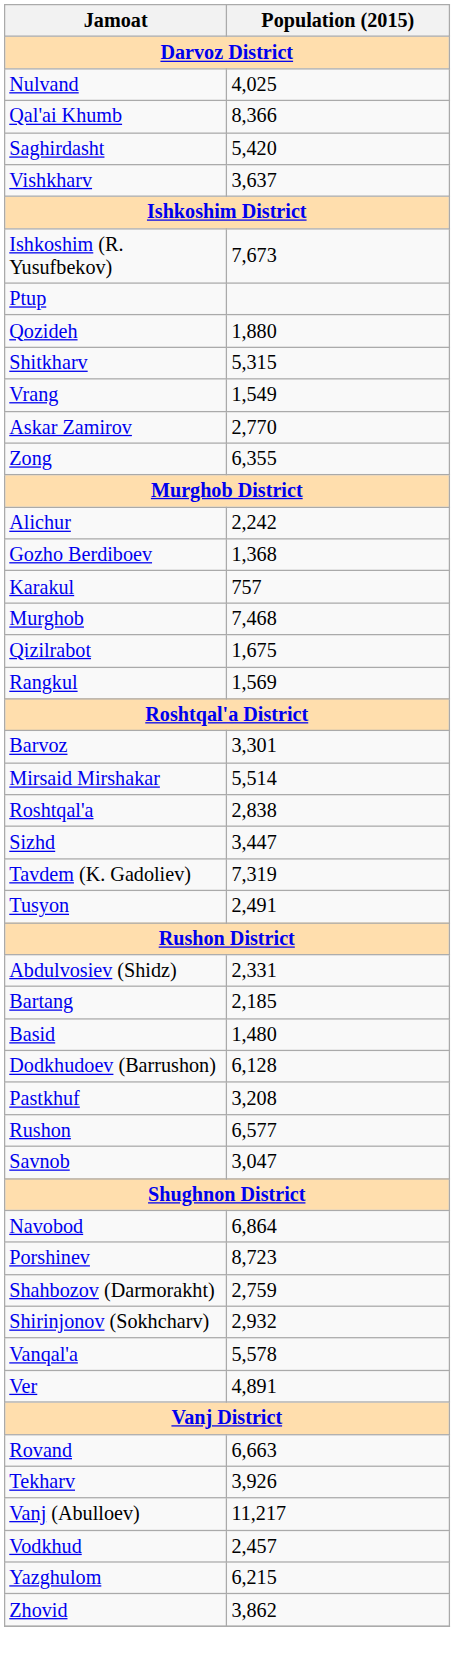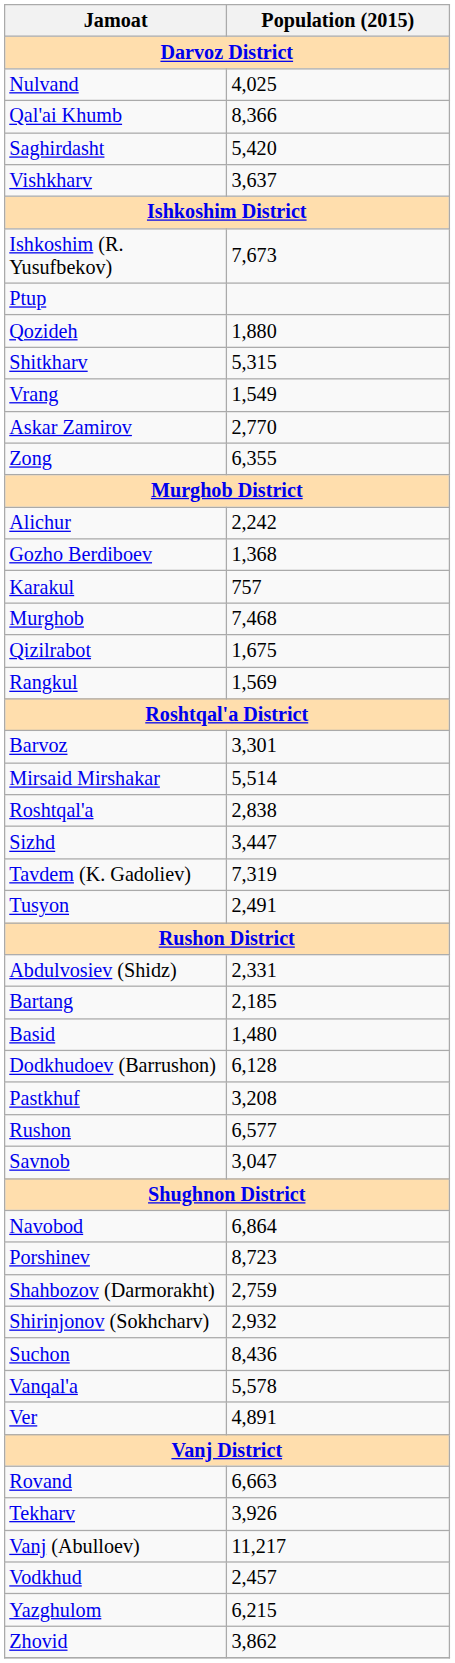+ row: Suchon | 8,436
